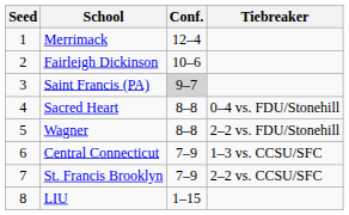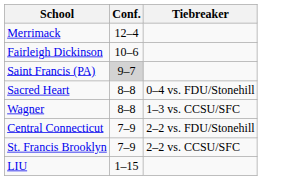- column: Seed | 1 | 2 | 3 | 4 | 5 | 6 | 7 | 8
Wagner | Tiebreaker: 2–2 vs. FDU/Stonehill -> 1–3 vs. CCSU/SFC
Central Connecticut | Tiebreaker: 1–3 vs. CCSU/SFC -> 2–2 vs. FDU/Stonehill
